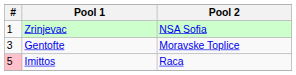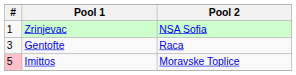Gentofte | Pool 2: Moravske Toplice -> Raca
Imittos | Pool 2: Raca -> Moravske Toplice
